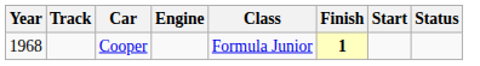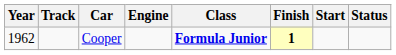Cooper | Year: 1968 -> 1962
Cooper | Class: normal -> bold
